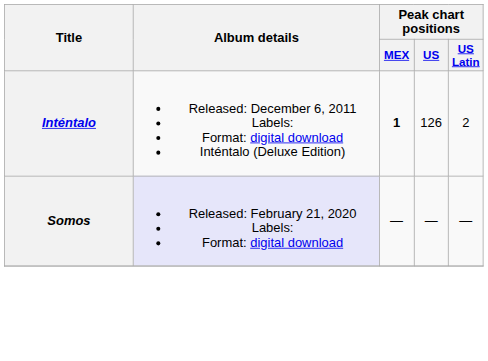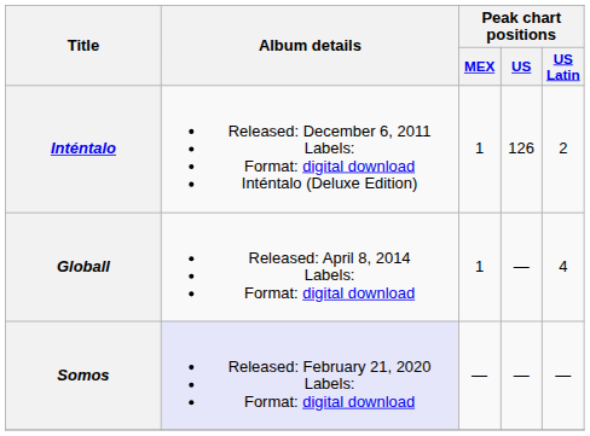Inténtalo | Peak chart positions / MEX: bold -> normal
+ row: Globall | Released: April 8, 2014 Labels: Format: digital download | 1 | — | 4
